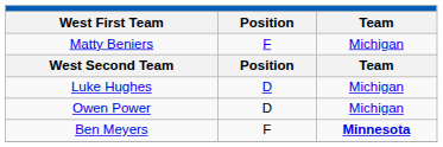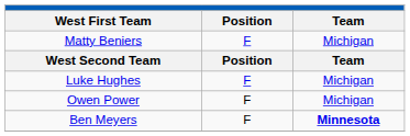Luke Hughes | Position: D -> F
Owen Power | Position: D -> F
